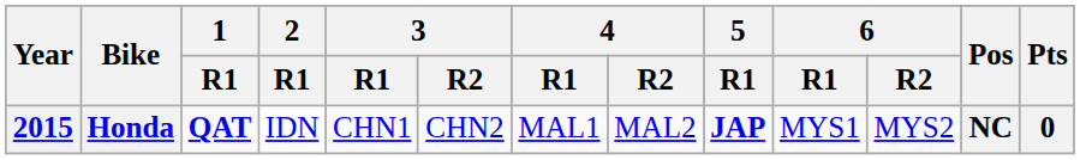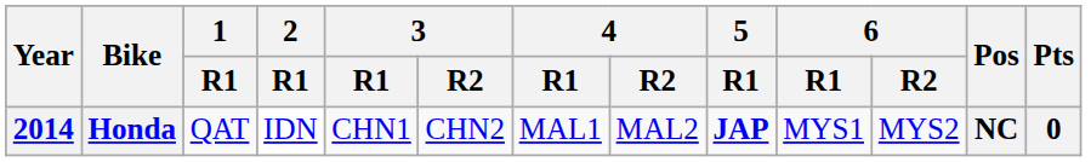Honda | Year: 2015 -> 2014
Honda | 1 / R1: bold -> normal
